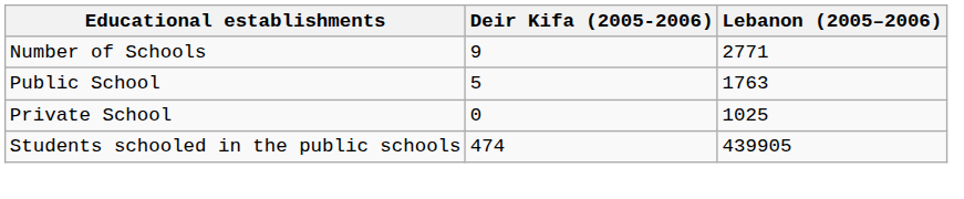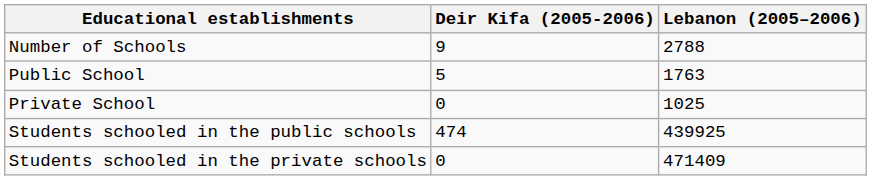Number of Schools | Lebanon (2005–2006): 2771 -> 2788
Students schooled in the public schools | Lebanon (2005–2006): 439905 -> 439925
+ row: Students schooled in the private schools | 0 | 471409
